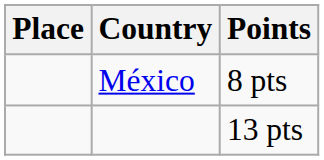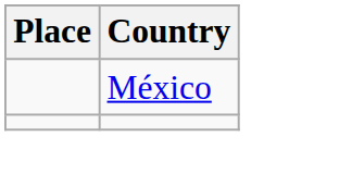- column: Points | 8 pts | 13 pts
